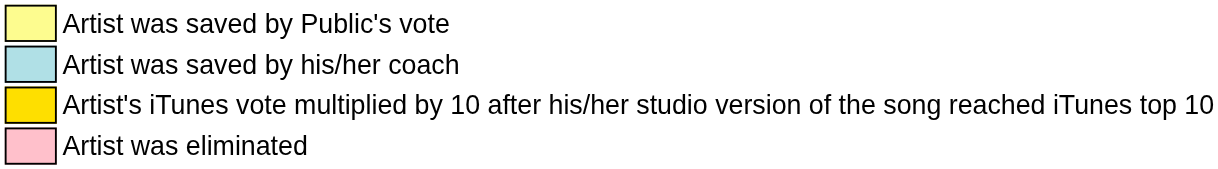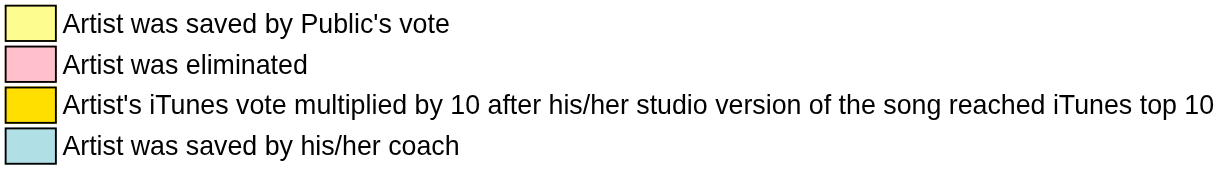rows swapped: Artist was saved by his/her coach <-> Artist was eliminated
